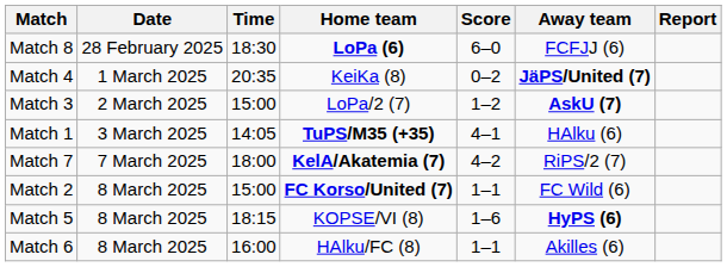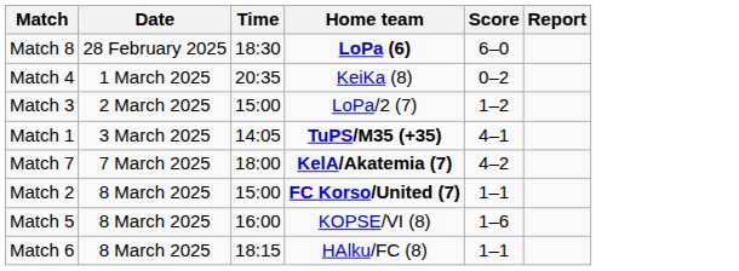- column: Away team | FCFJJ (6) | JäPS/United (7) | AskU (7) | HAlku (6) | RiPS/2 (7) | FC Wild (6) | HyPS (6) | Akilles (6)
Match 5 | Time: 18:15 -> 16:00
Match 6 | Time: 16:00 -> 18:15
